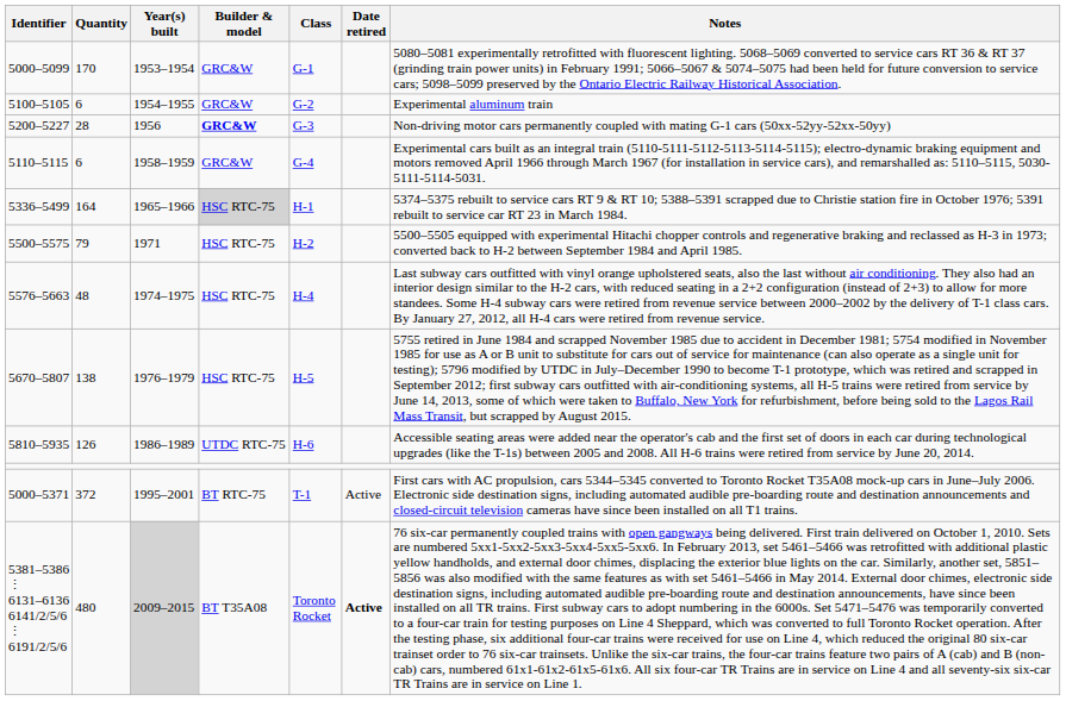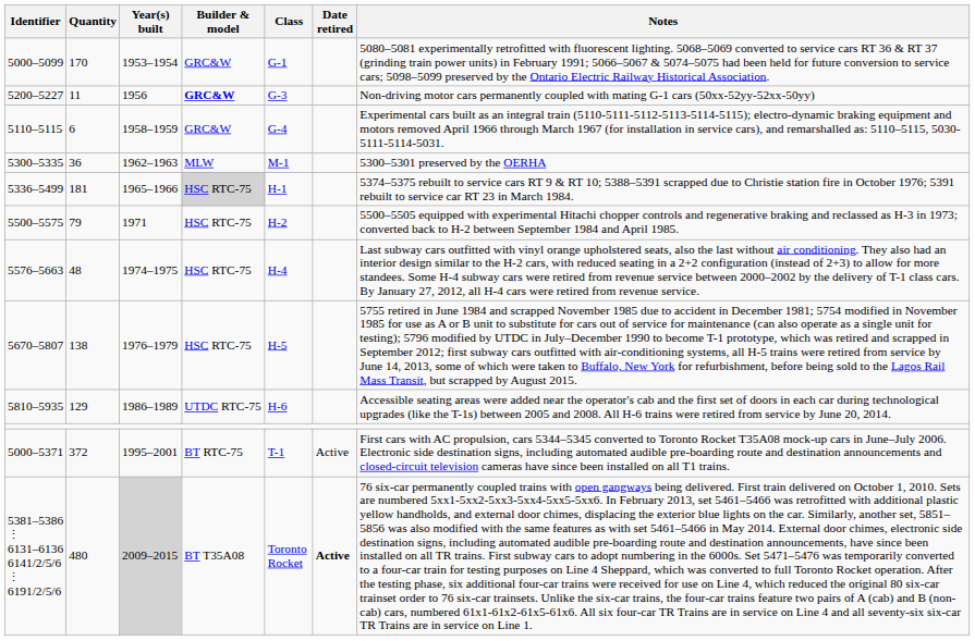- row: 5100–5105 | 6 | 1954–1955 | GRC&W | G-2 | Experimental aluminum train
5200–5227 | Quantity: 28 -> 11
+ row: 5300–5335 | 36 | 1962–1963 | MLW | M-1 | 5300–5301 preserved by the OERHA
5336–5499 | Quantity: 164 -> 181
5810–5935 | Quantity: 126 -> 129
